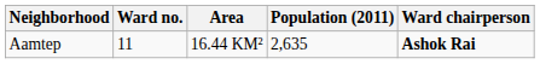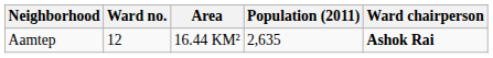Aamtep | Ward no.: 11 -> 12
